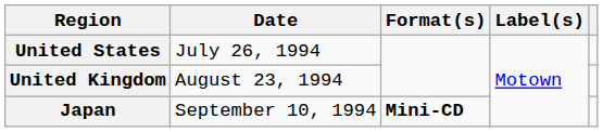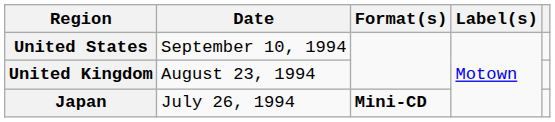United States | Date: July 26, 1994 -> September 10, 1994
Japan | Date: September 10, 1994 -> July 26, 1994
